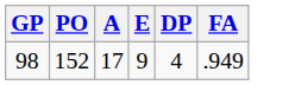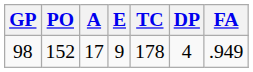+ column: TC | 178
